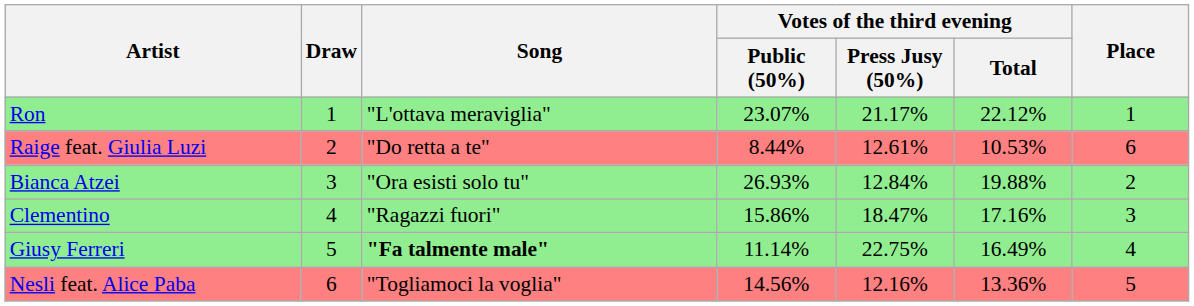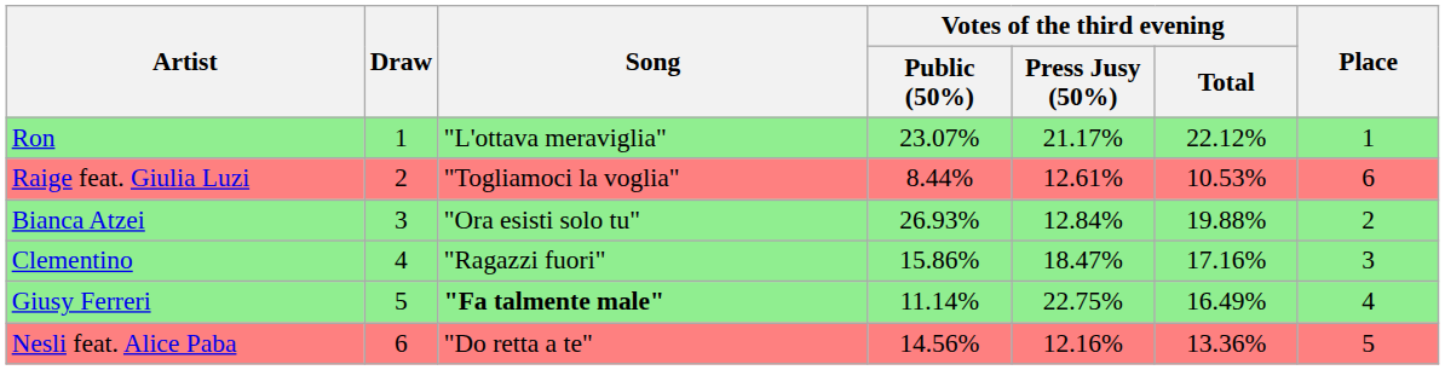Raige feat. Giulia Luzi | Song: "Do retta a te" -> "Togliamoci la voglia"
Nesli feat. Alice Paba | Song: "Togliamoci la voglia" -> "Do retta a te"
